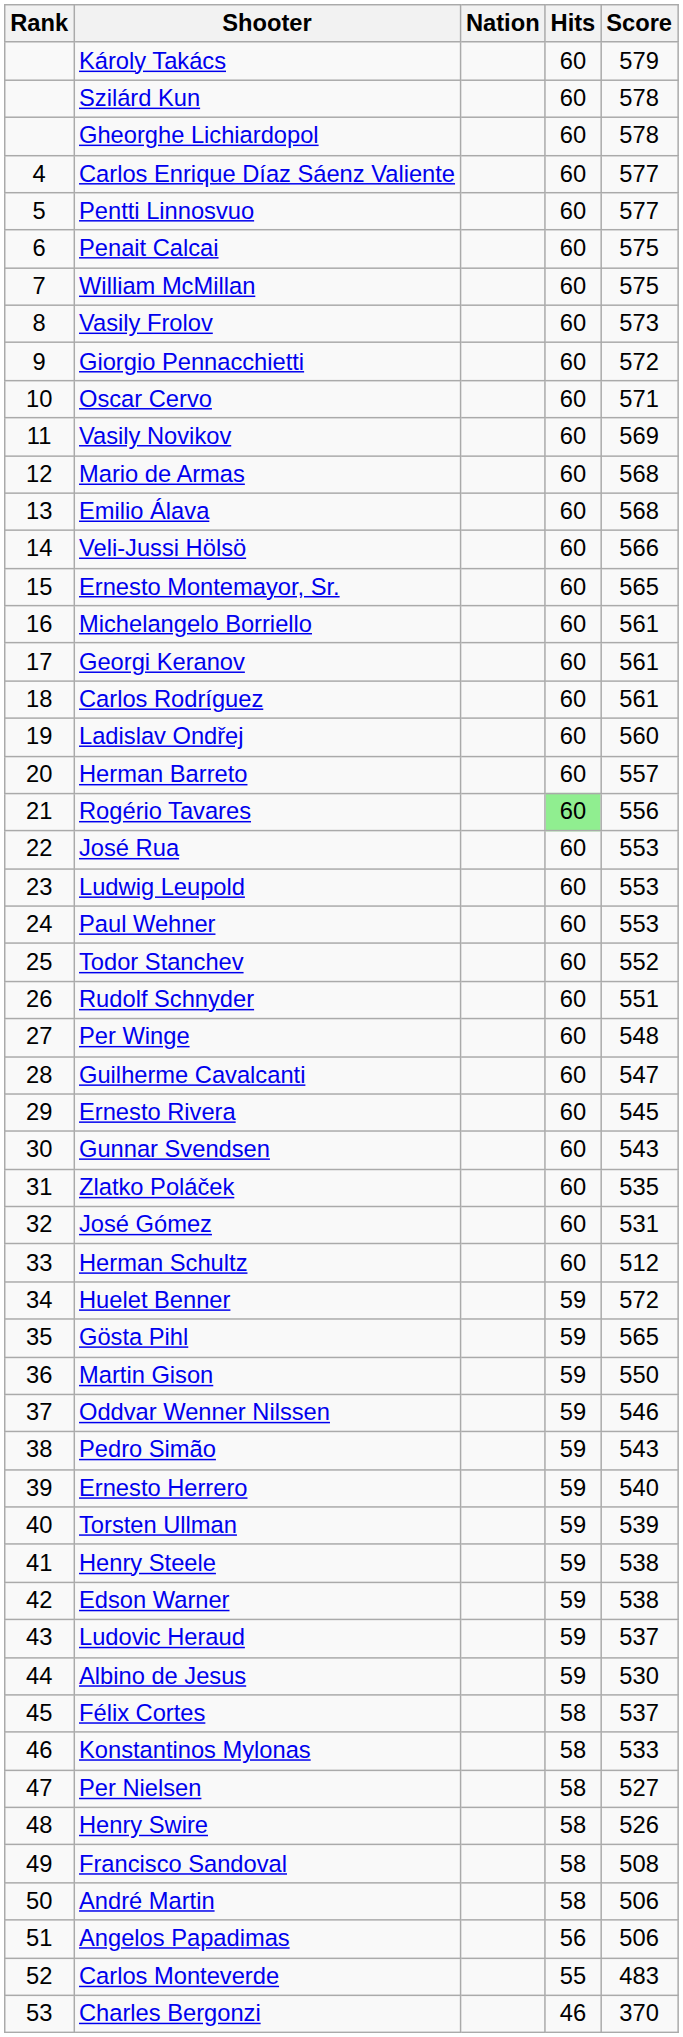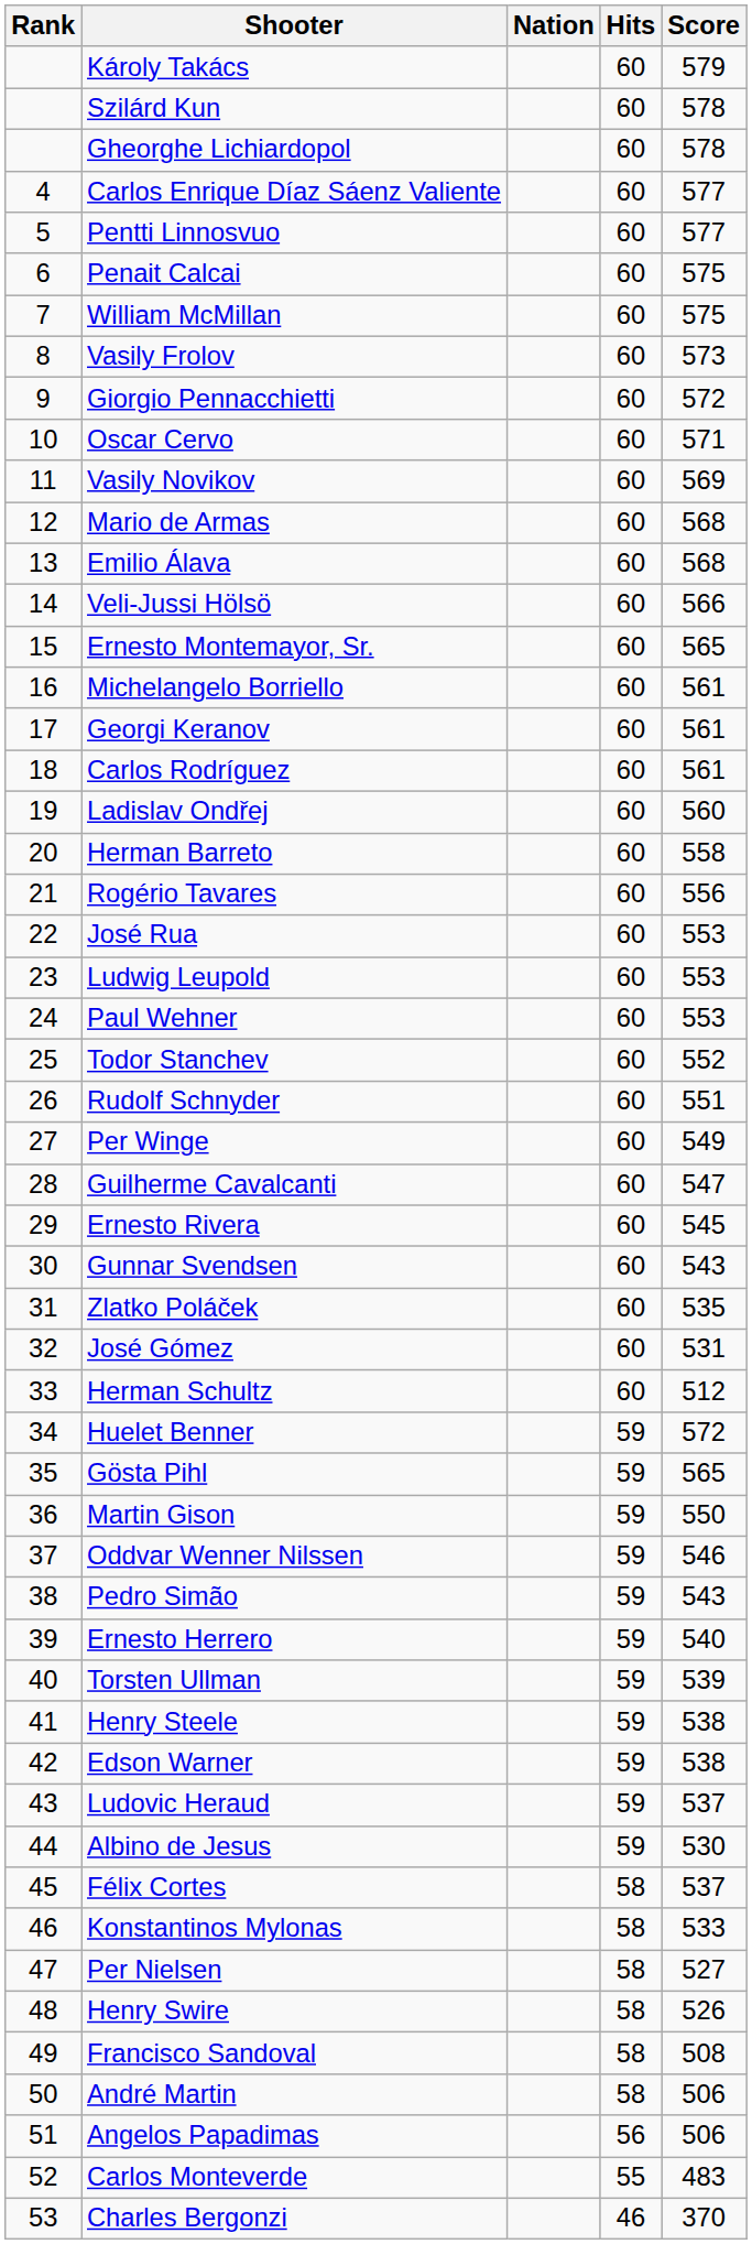Herman Barreto | Score: 557 -> 558
Rogério Tavares | Hits: lightgreen background -> no background
Per Winge | Score: 548 -> 549
